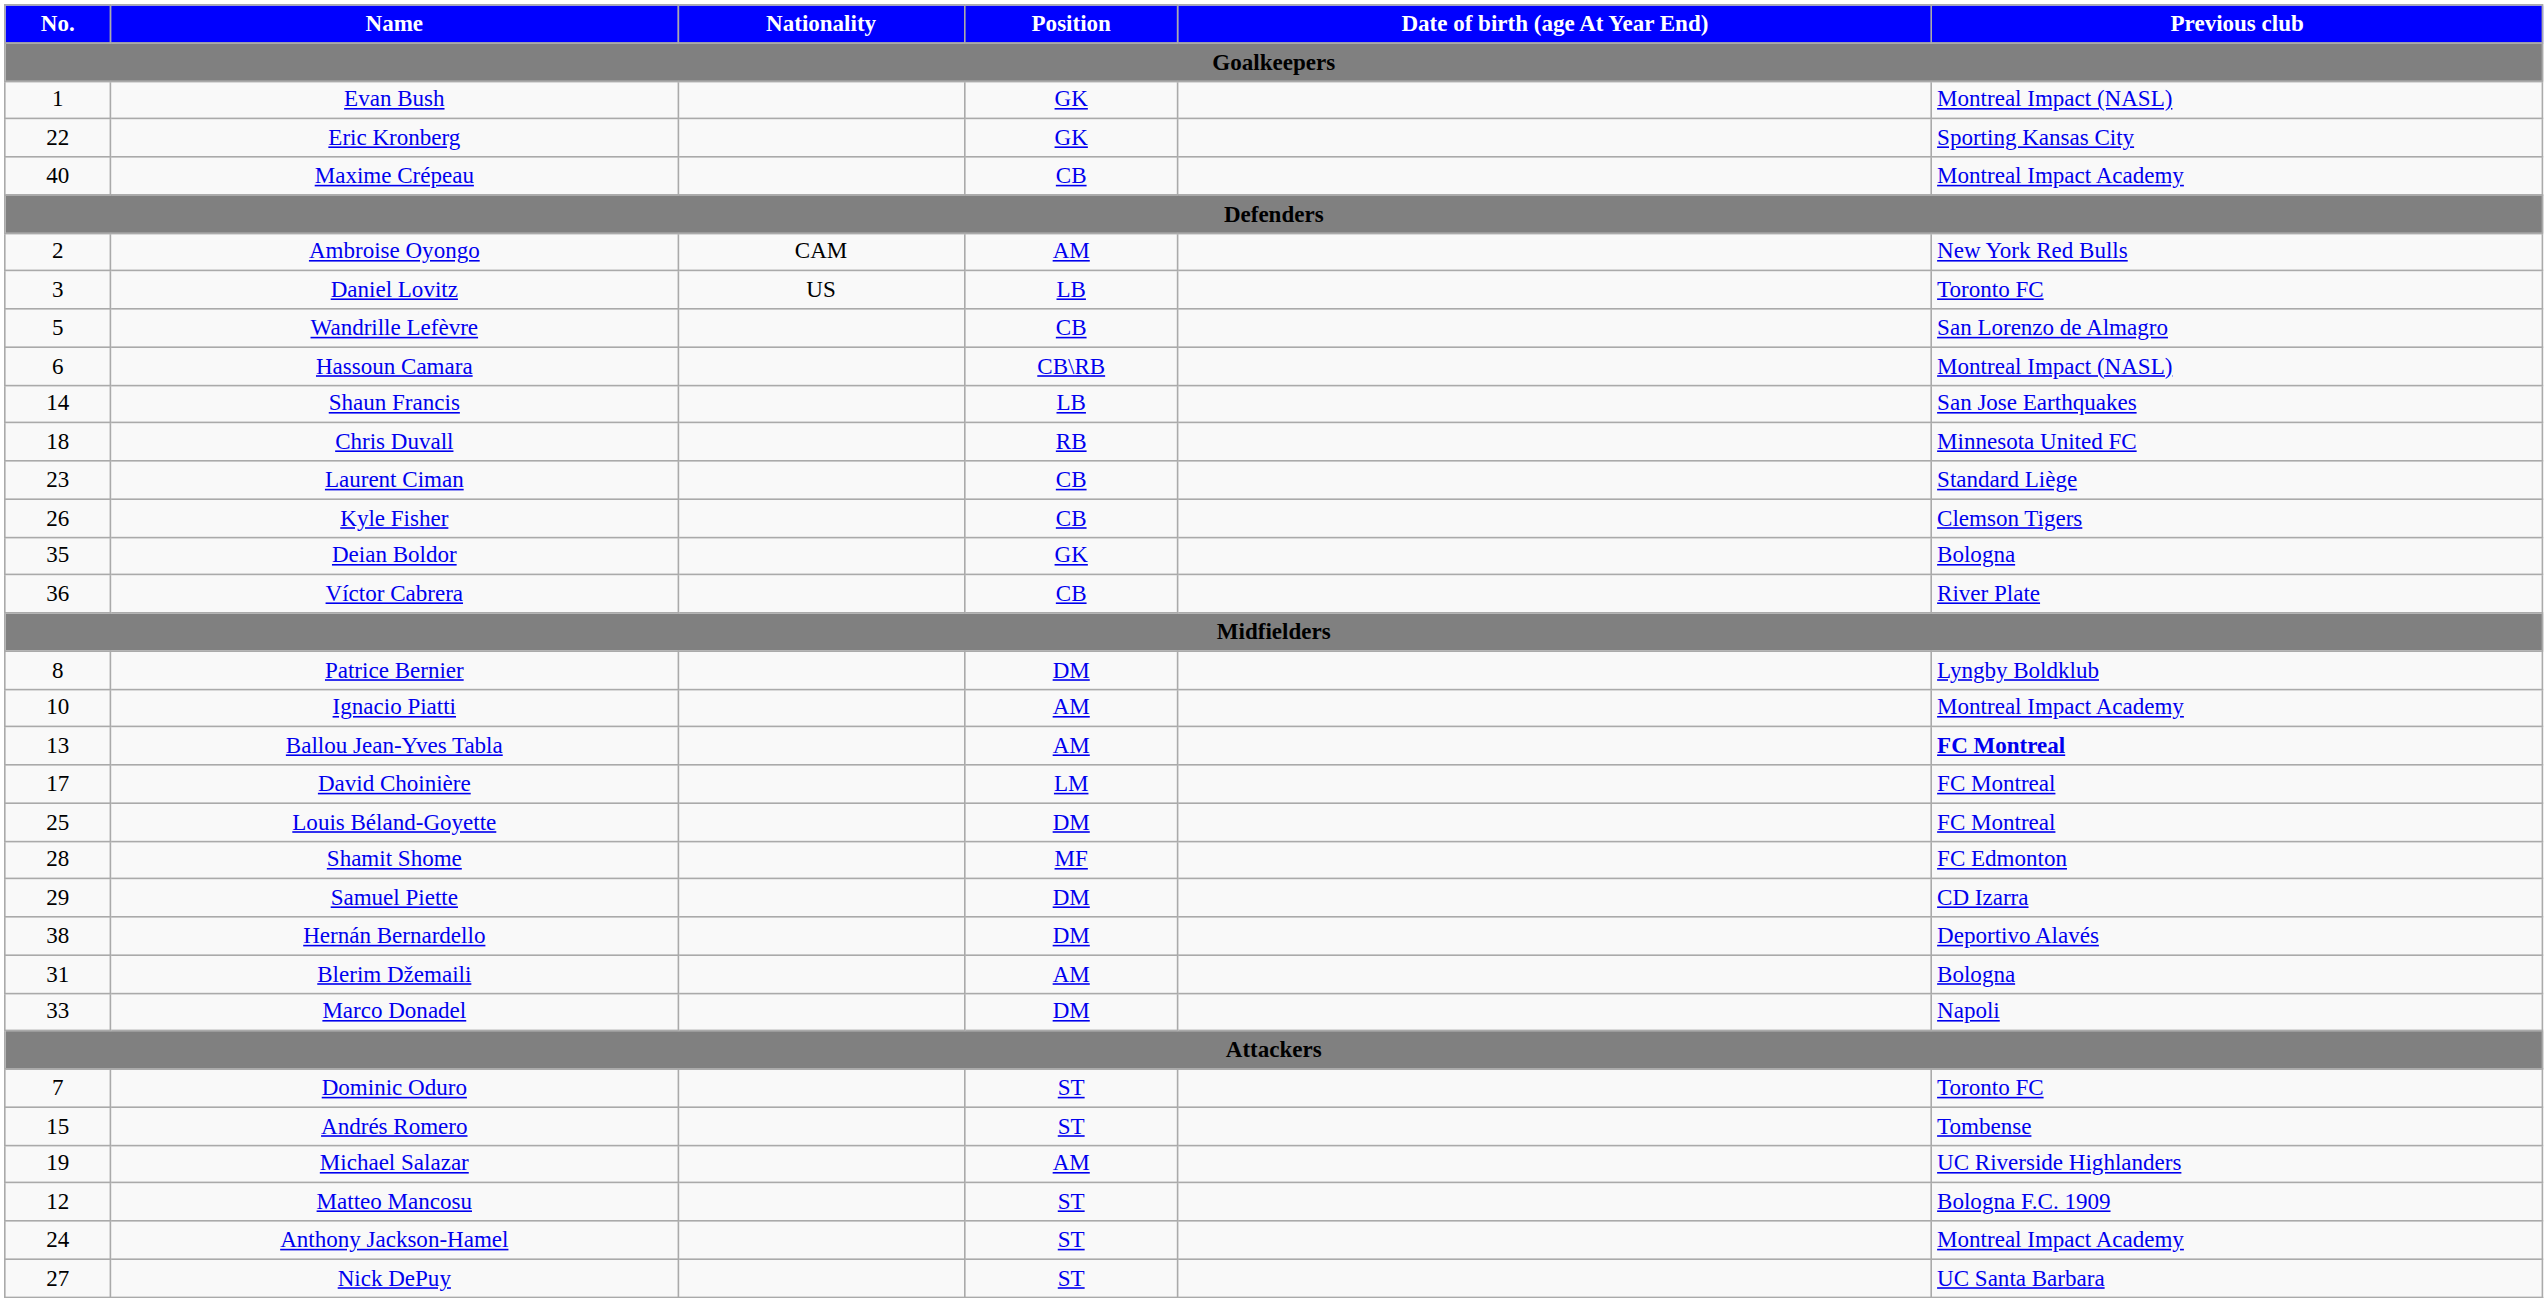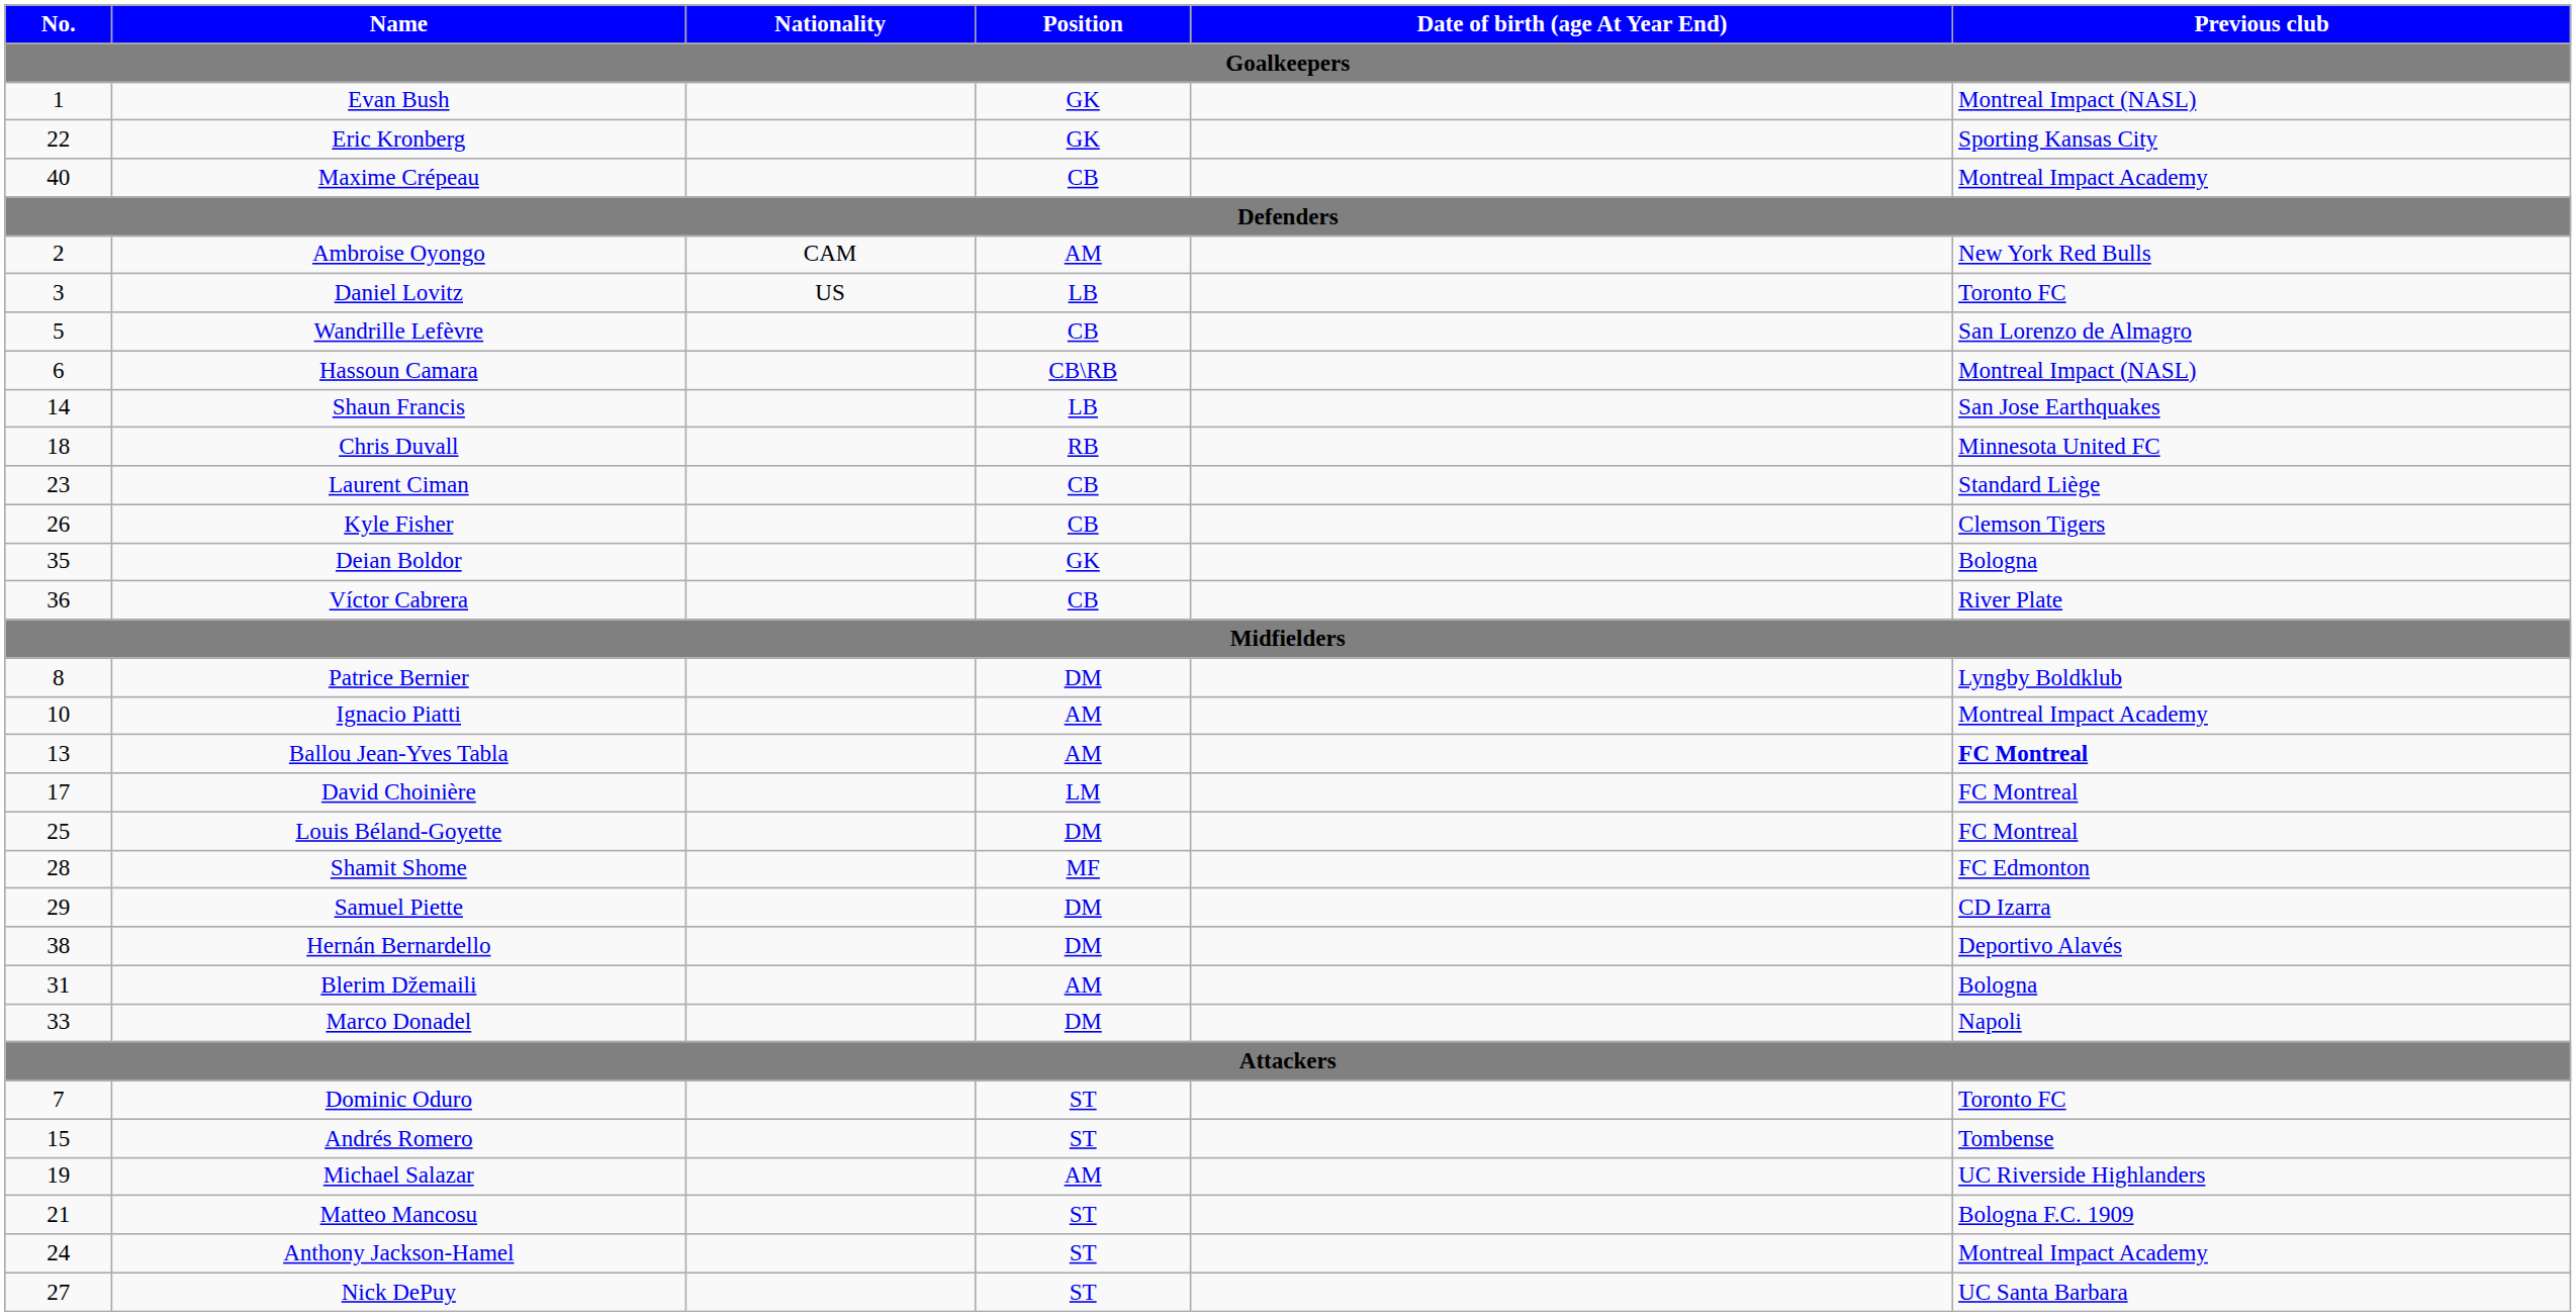Matteo Mancosu | No.: 12 -> 21
